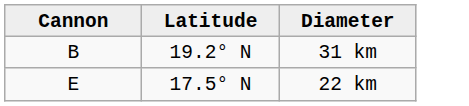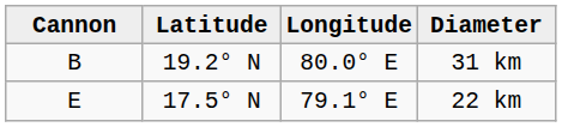+ column: Longitude | 80.0° E | 79.1° E
